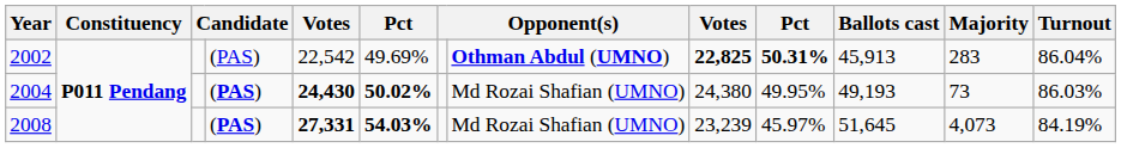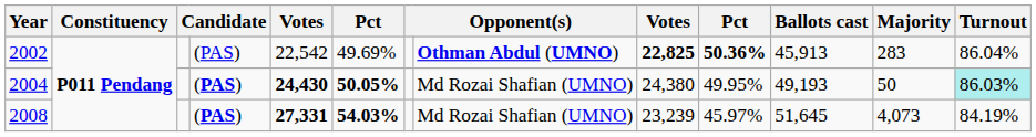2002 | column 10: 50.31% -> 50.36%
2004 | column 6: 50.02% -> 50.05%
2004 | Majority: 73 -> 50
2004 | Turnout: no background -> paleturquoise background
